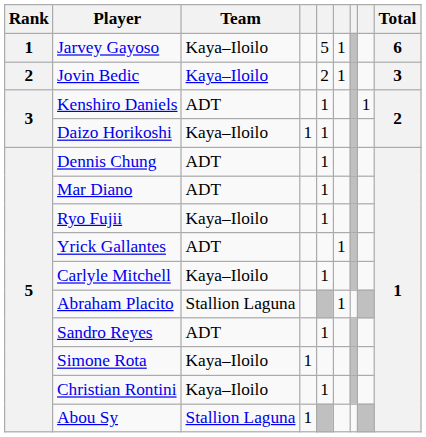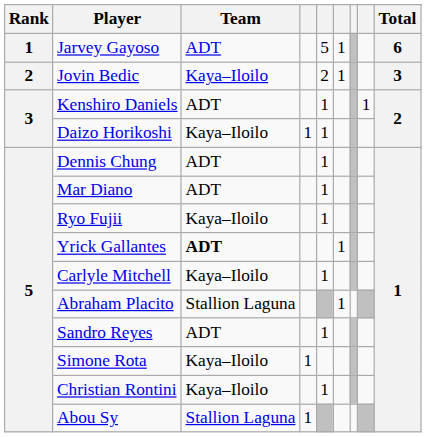Jarvey Gayoso | Team: Kaya–Iloilo -> ADT
Yrick Gallantes | Team: normal -> bold
